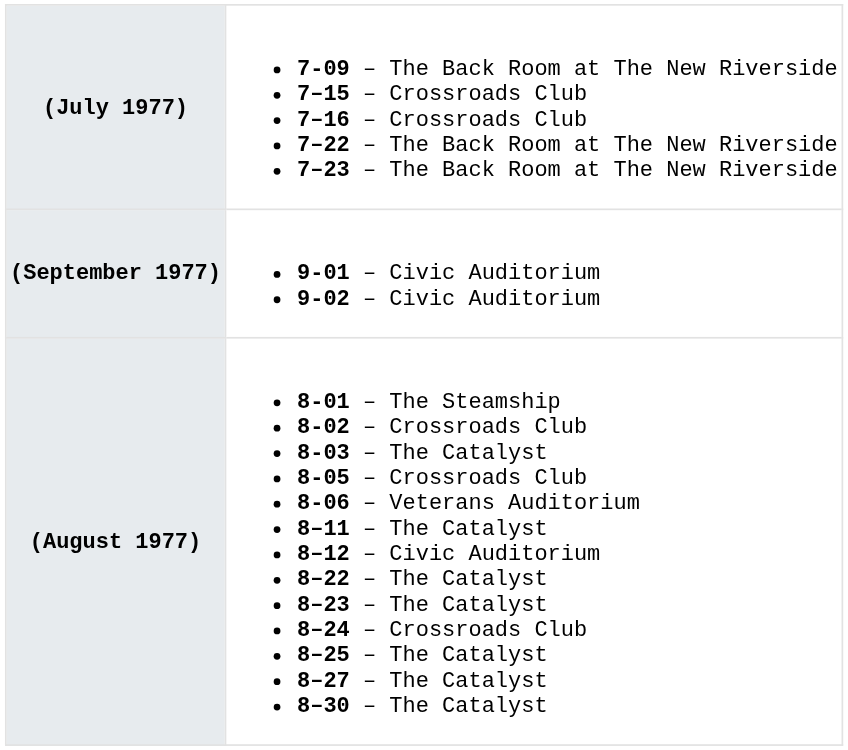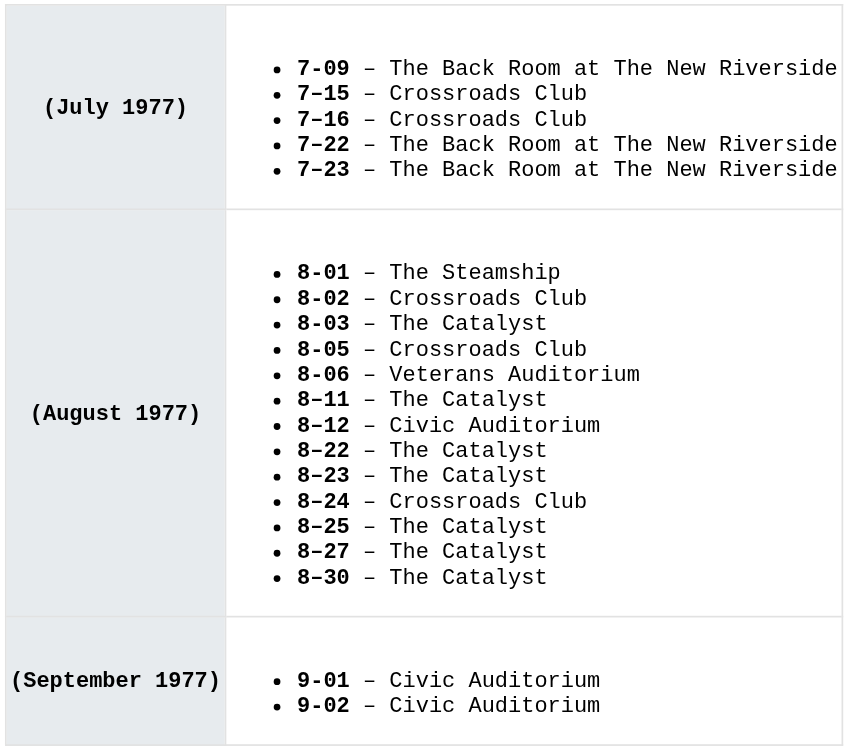rows swapped: (August 1977) <-> (September 1977)
